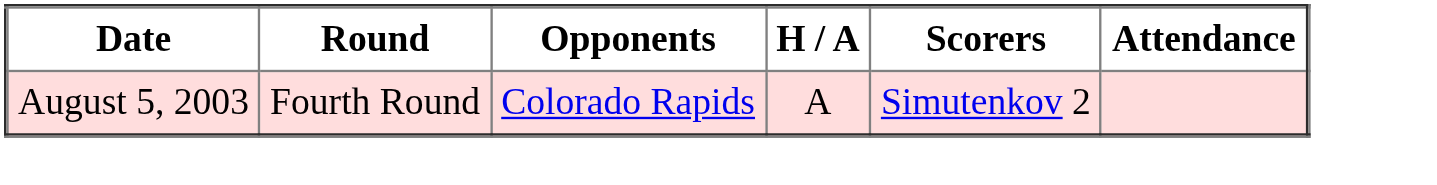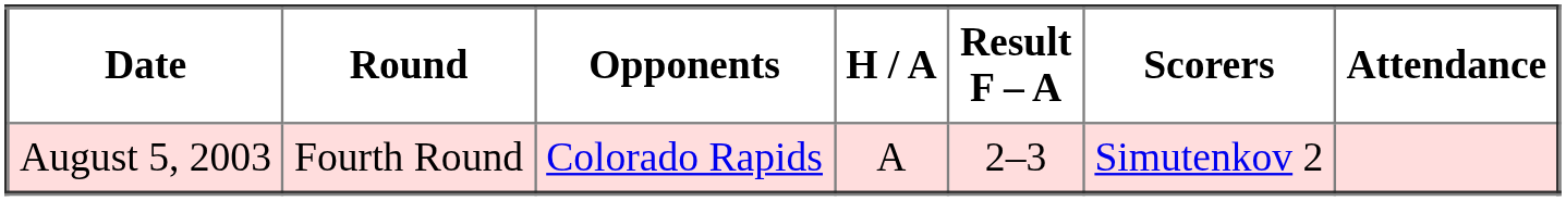+ column: Result F – A | 2–3
